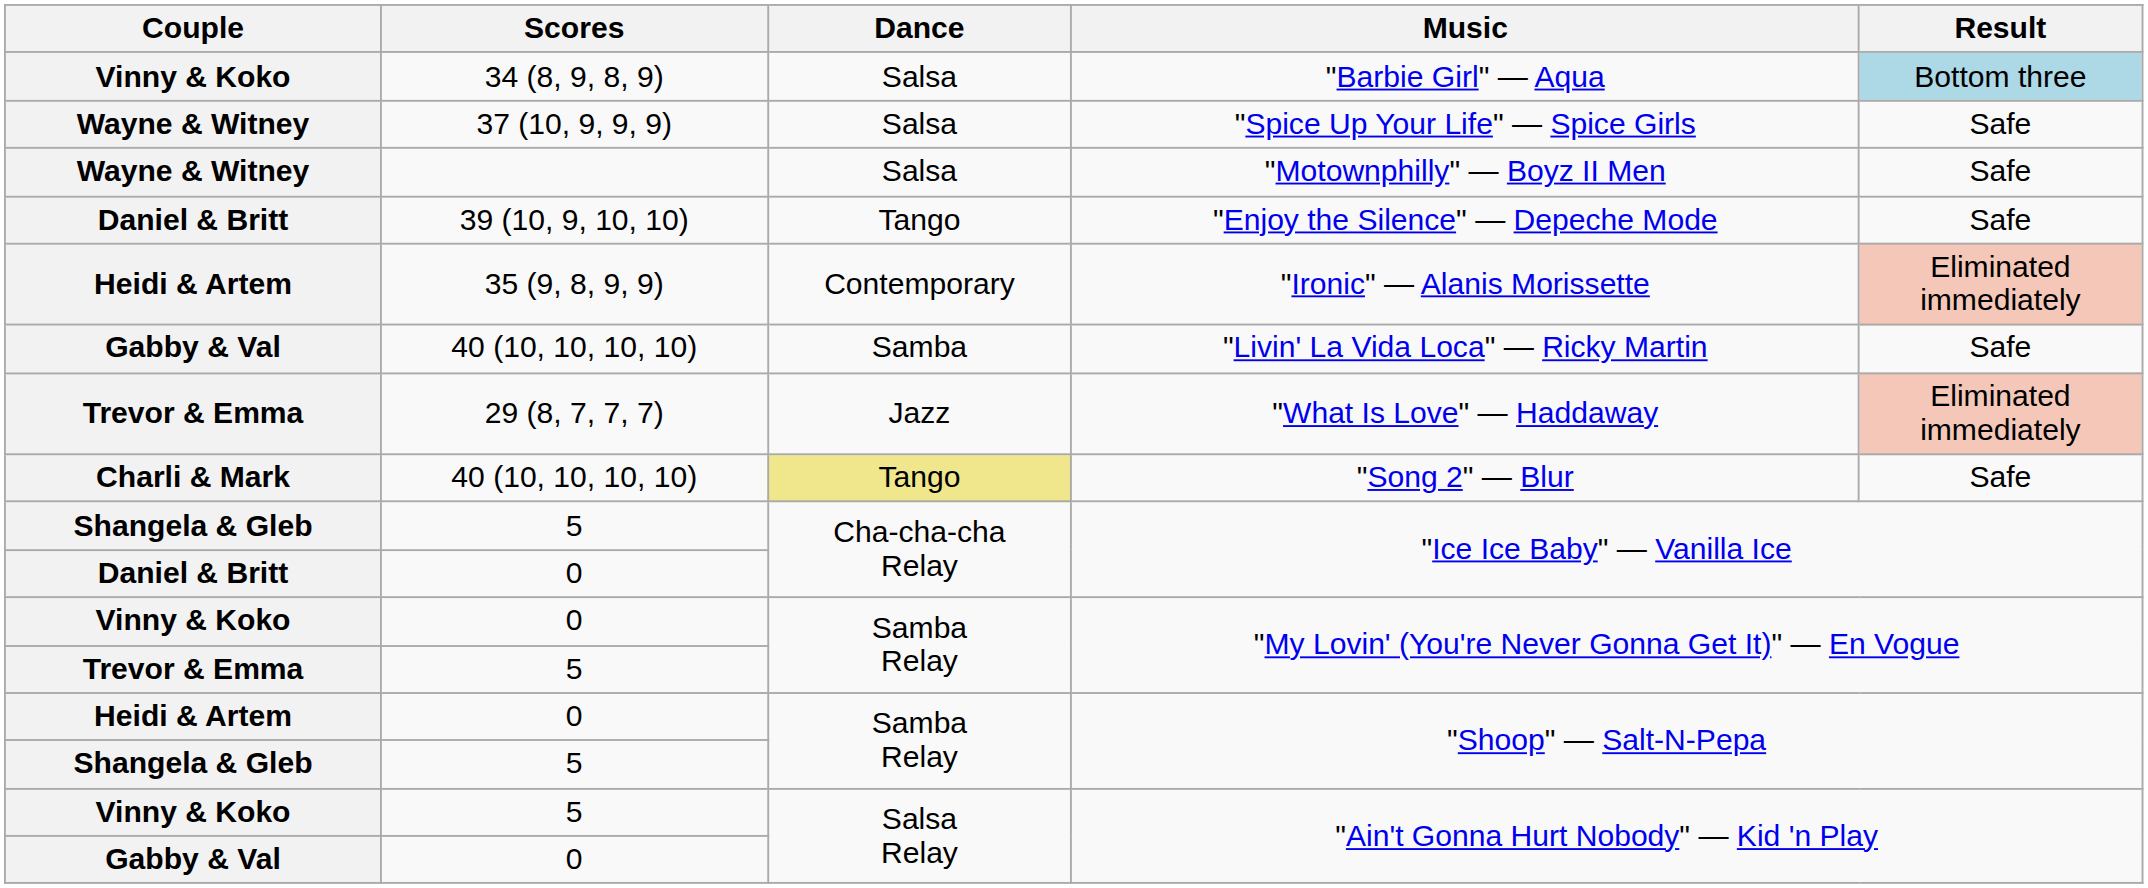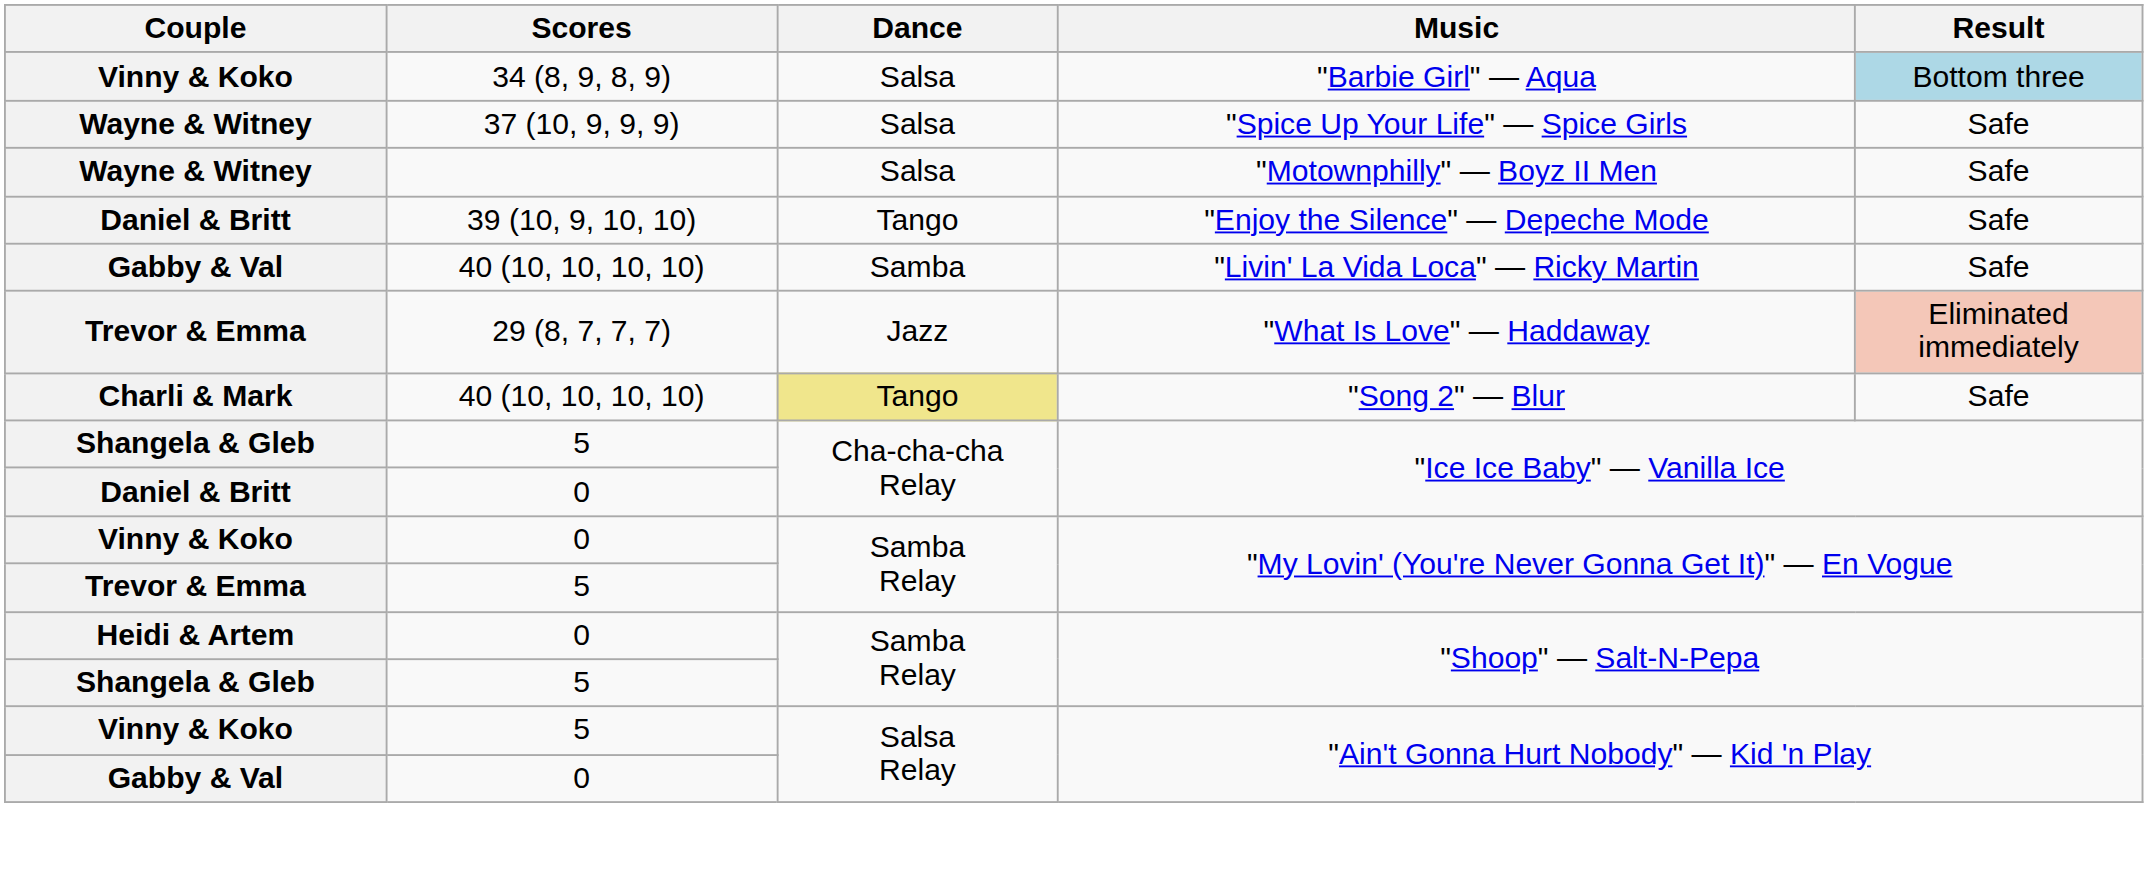- row: Heidi & Artem | 35 (9, 8, 9, 9) | Contemporary | "Ironic" — Alanis Morissette | Eliminated immediately
